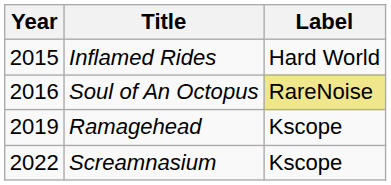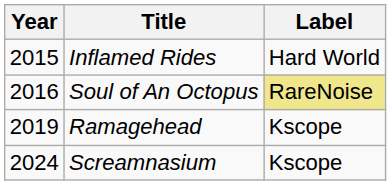Screamnasium | Year: 2022 -> 2024
